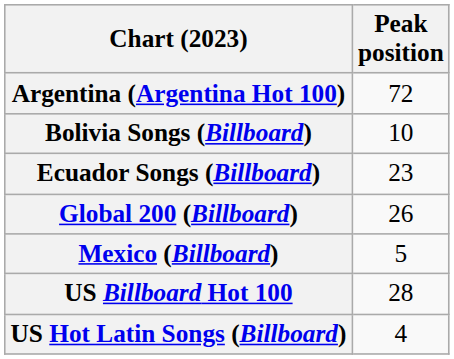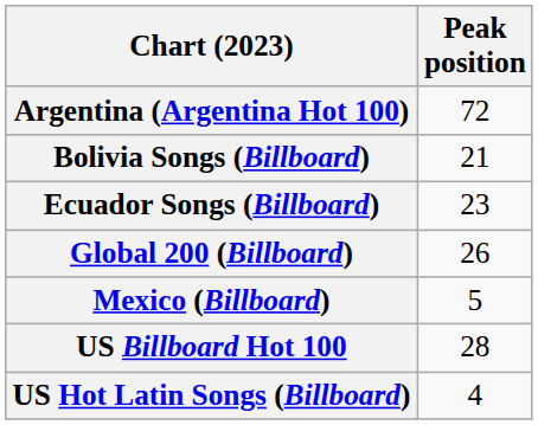Bolivia Songs (Billboard) | Peak position: 10 -> 21
